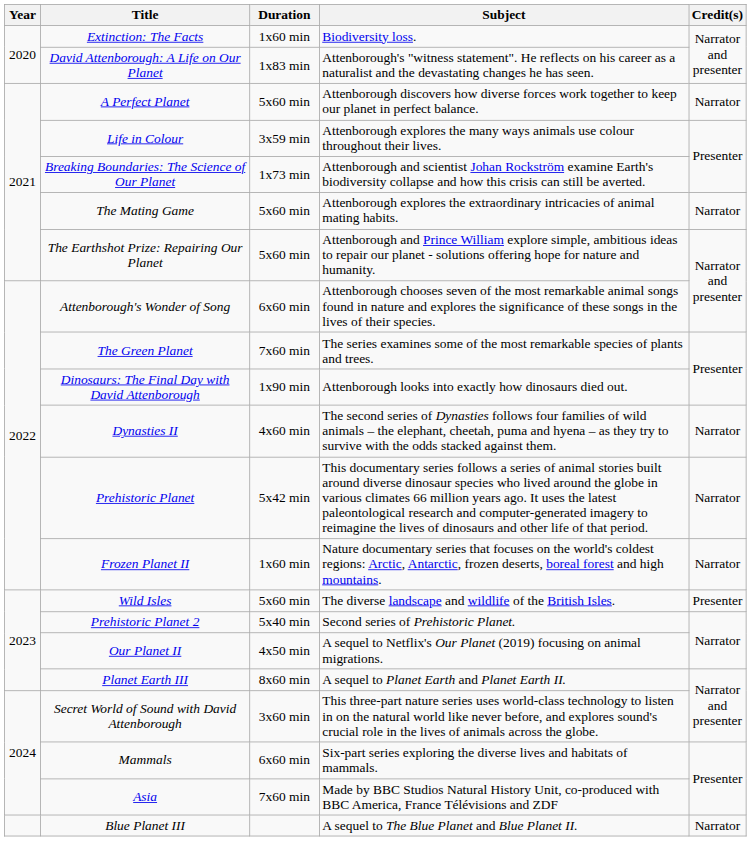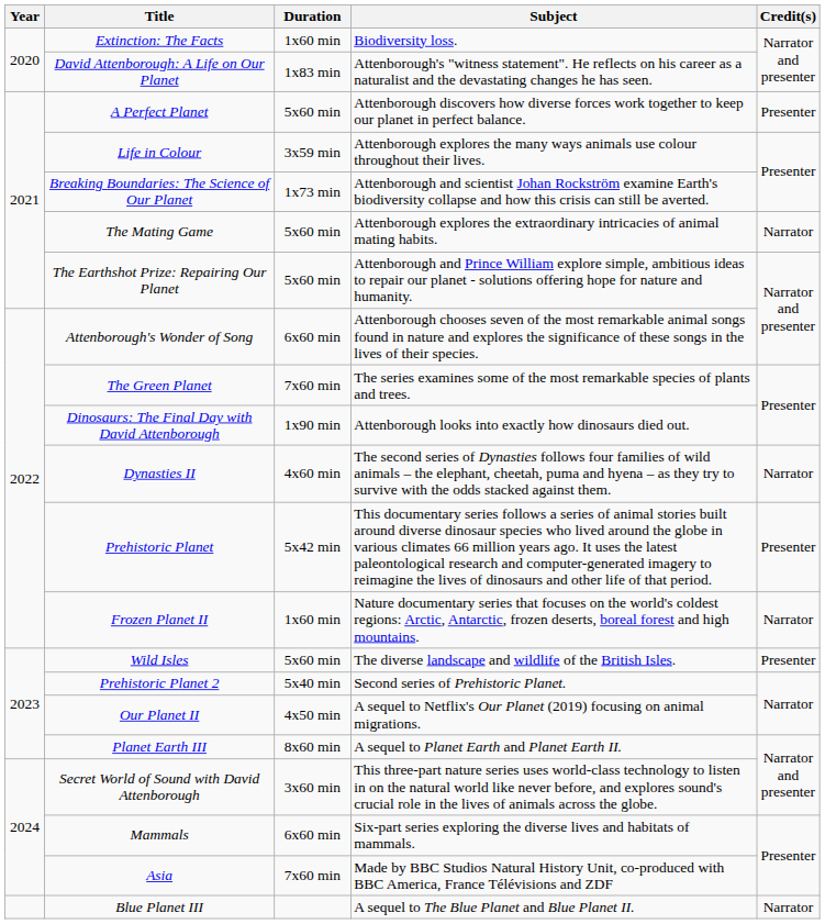A Perfect Planet | Credit(s): Narrator -> Presenter
Prehistoric Planet | Credit(s): Narrator -> Presenter
